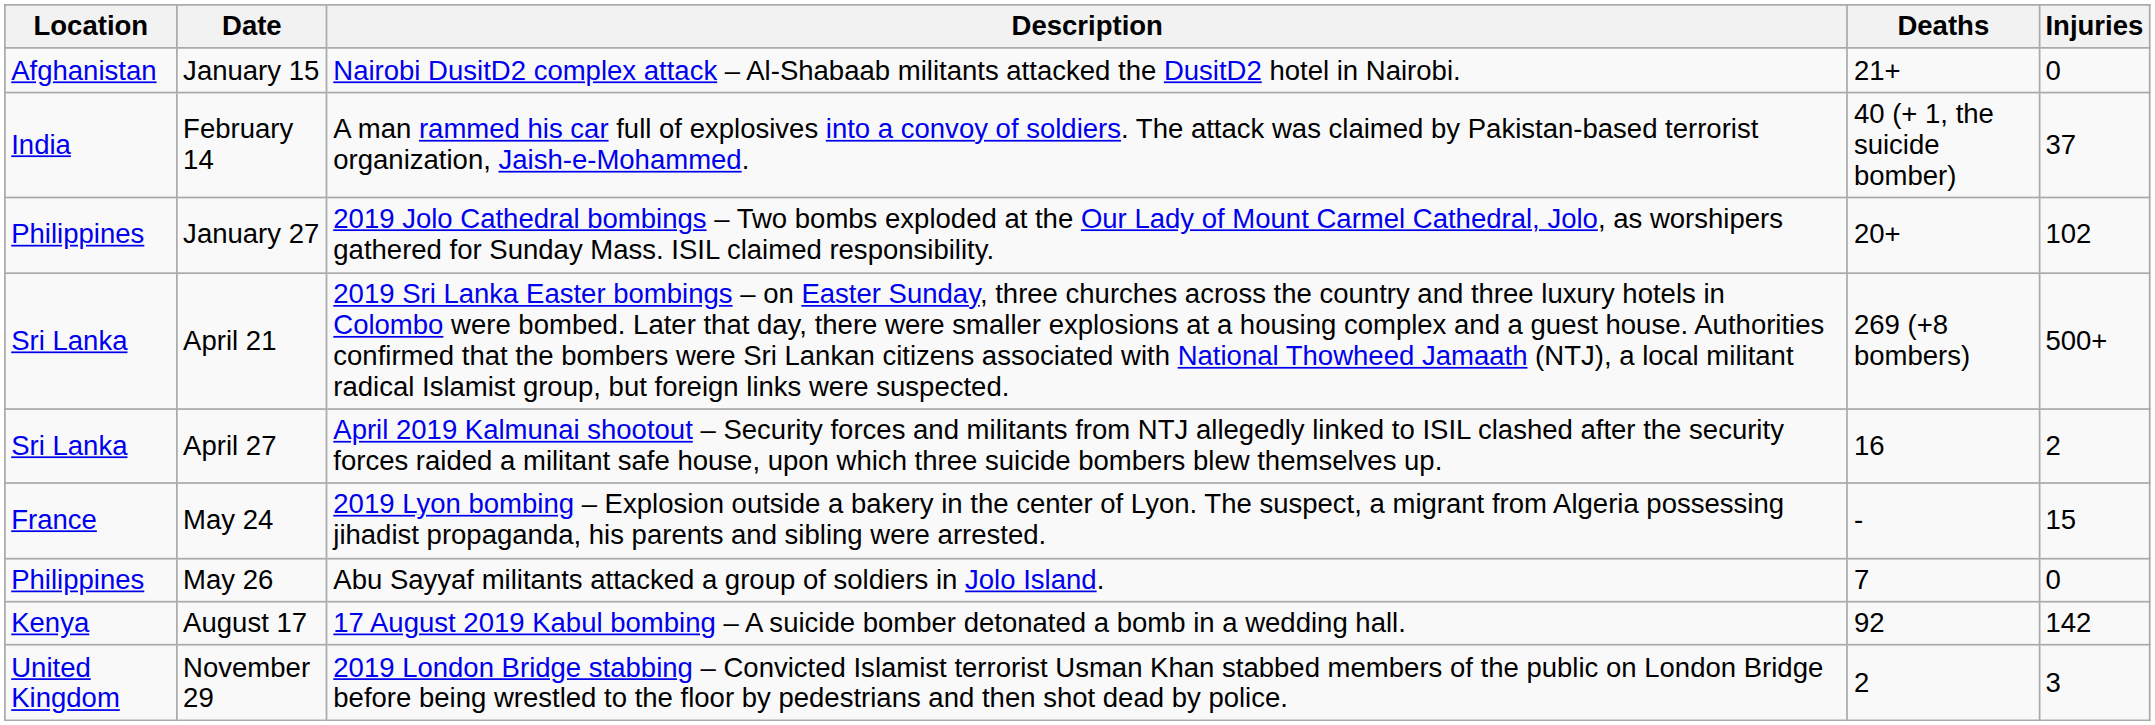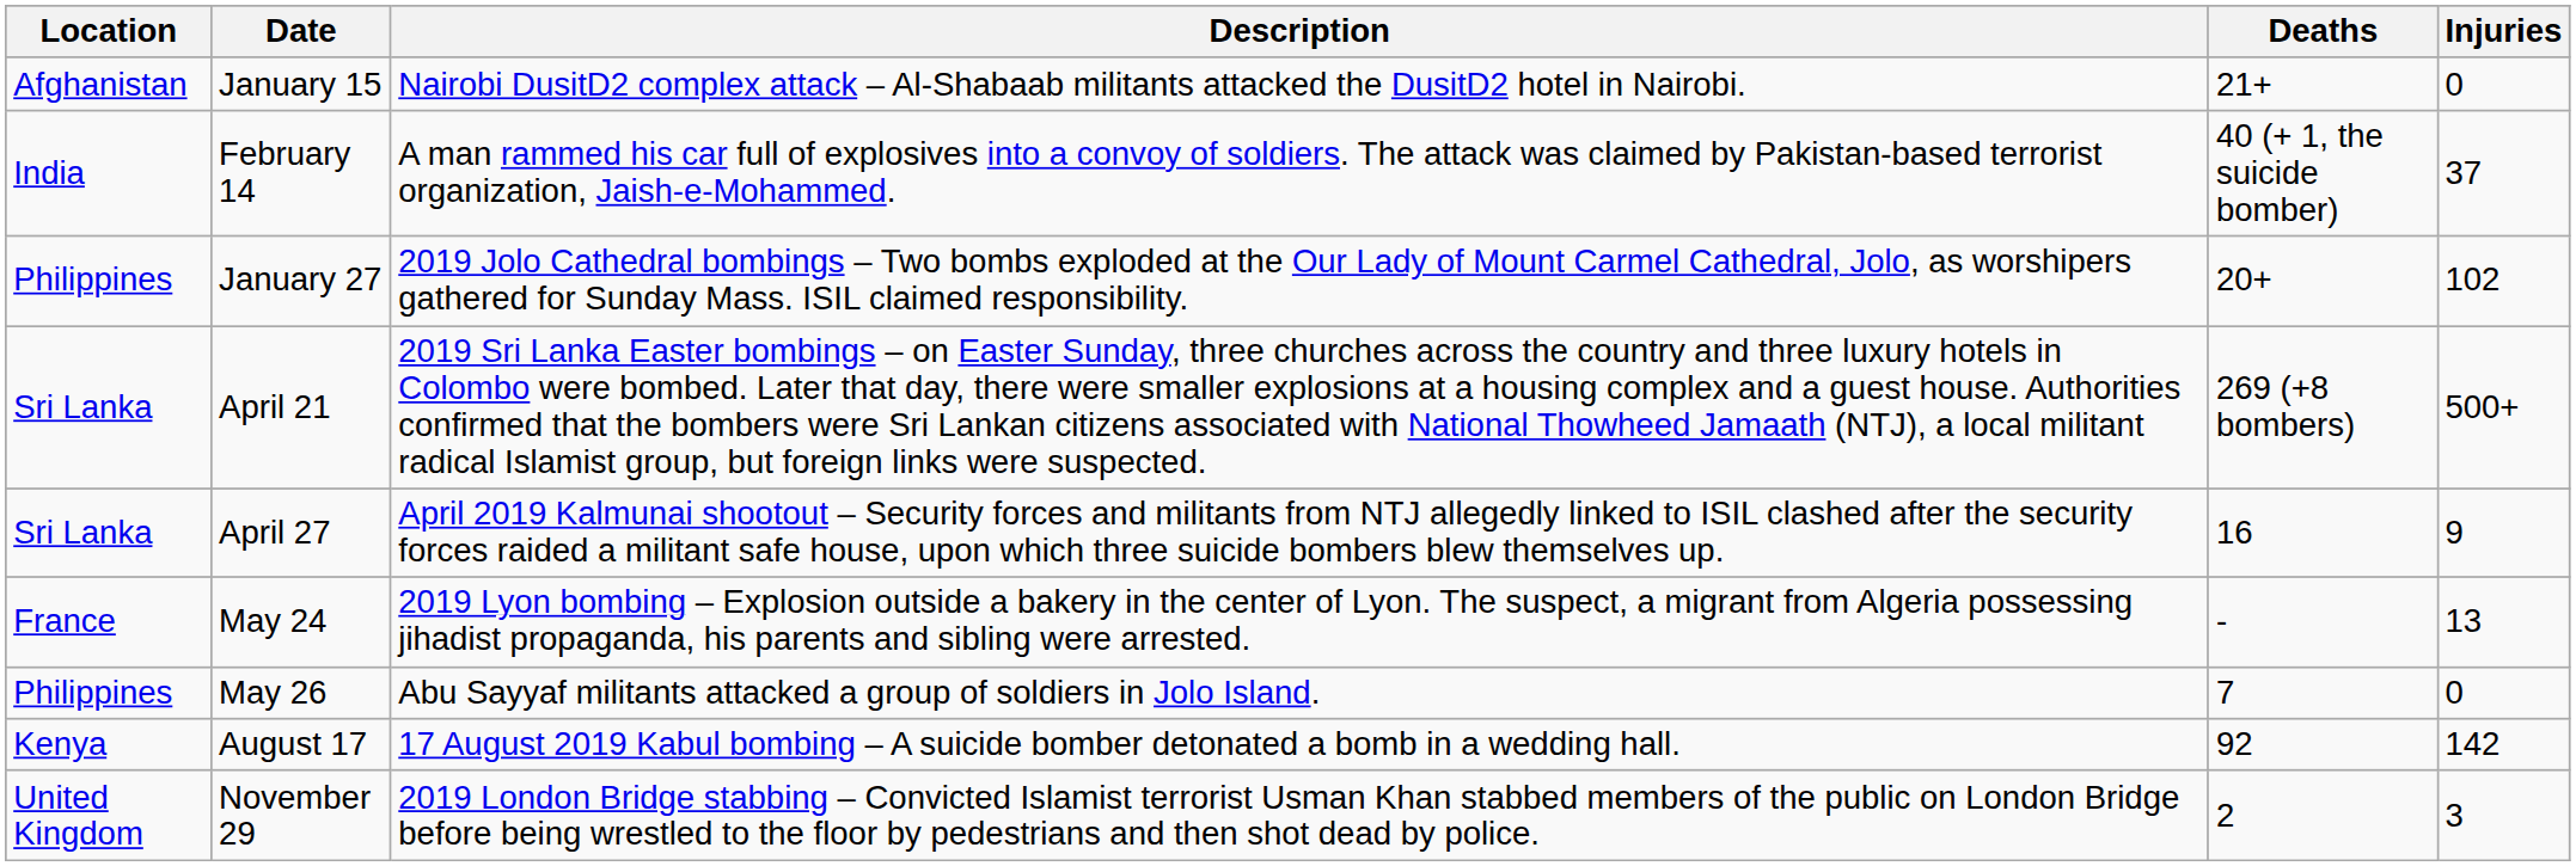April 27 | Injuries: 2 -> 9
May 24 | Injuries: 15 -> 13
